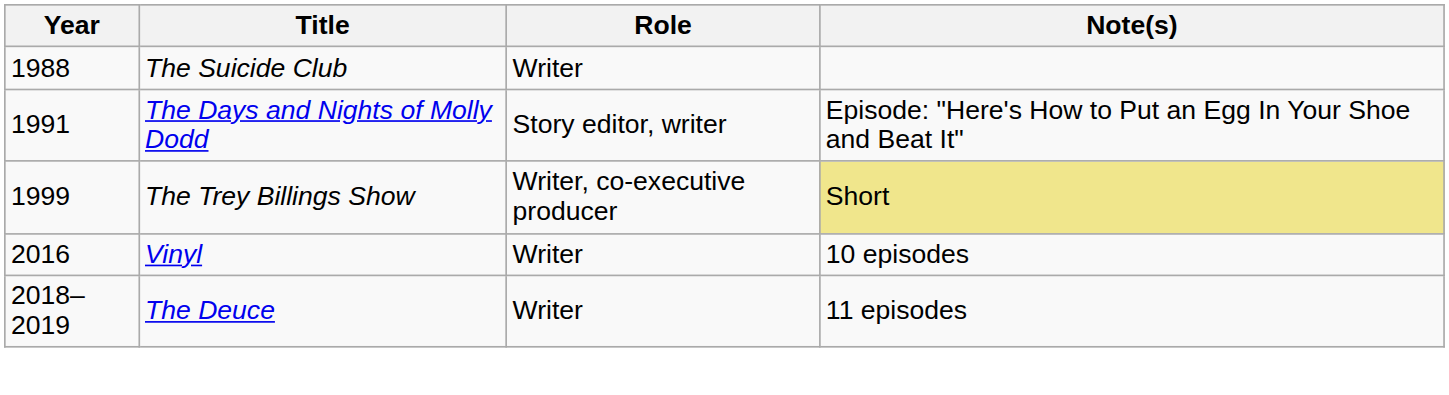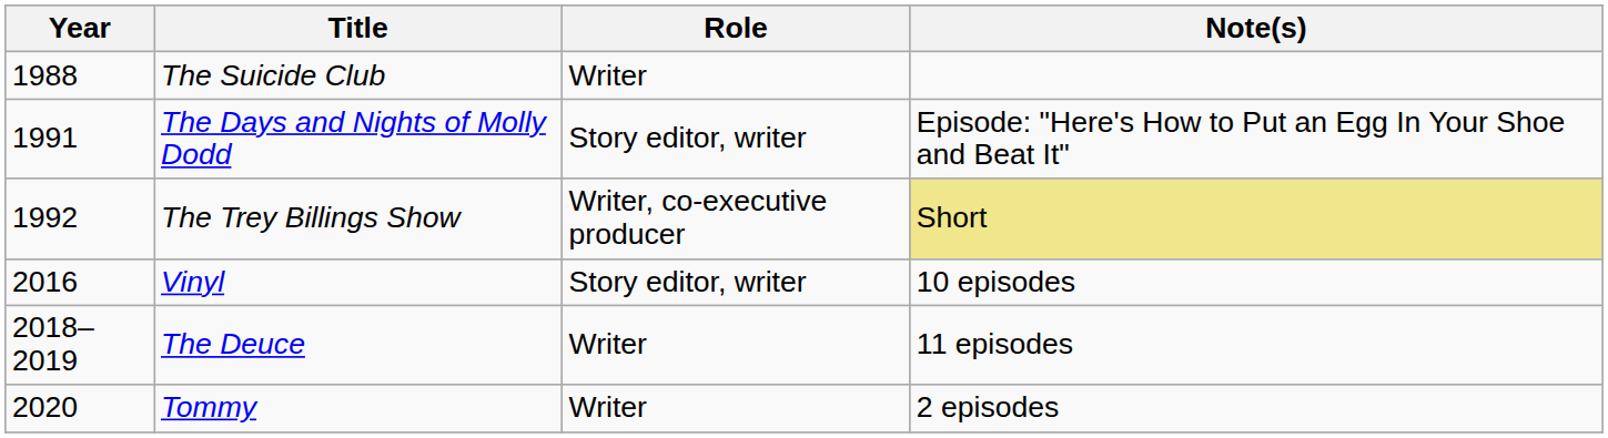The Trey Billings Show | Year: 1999 -> 1992
Vinyl | Role: Writer -> Story editor, writer
+ row: 2020 | Tommy | Writer | 2 episodes
